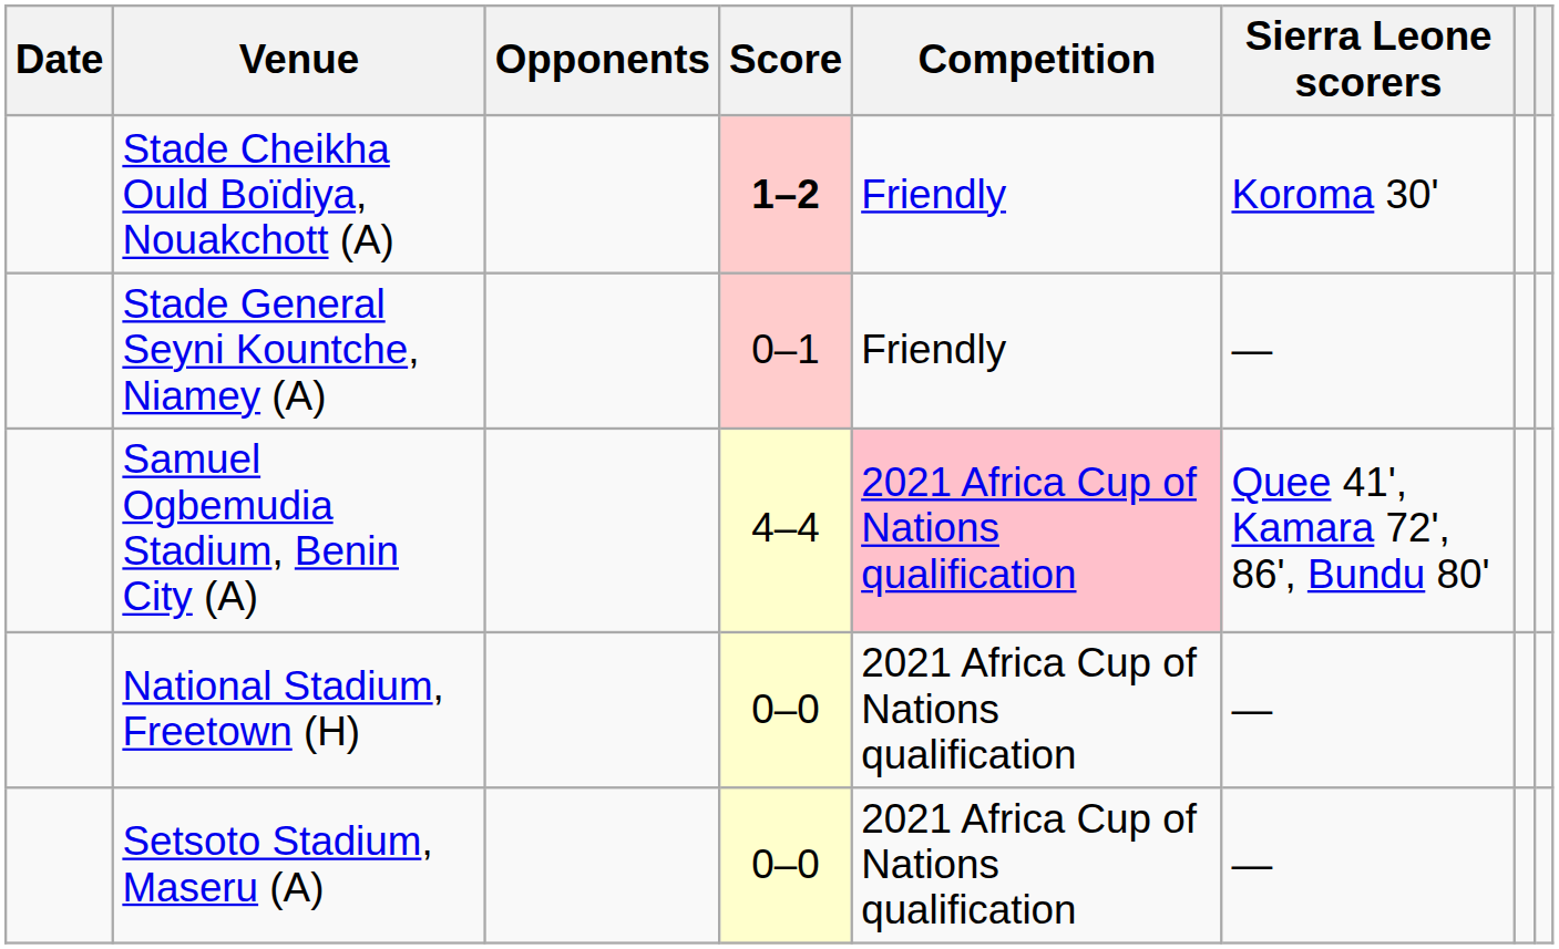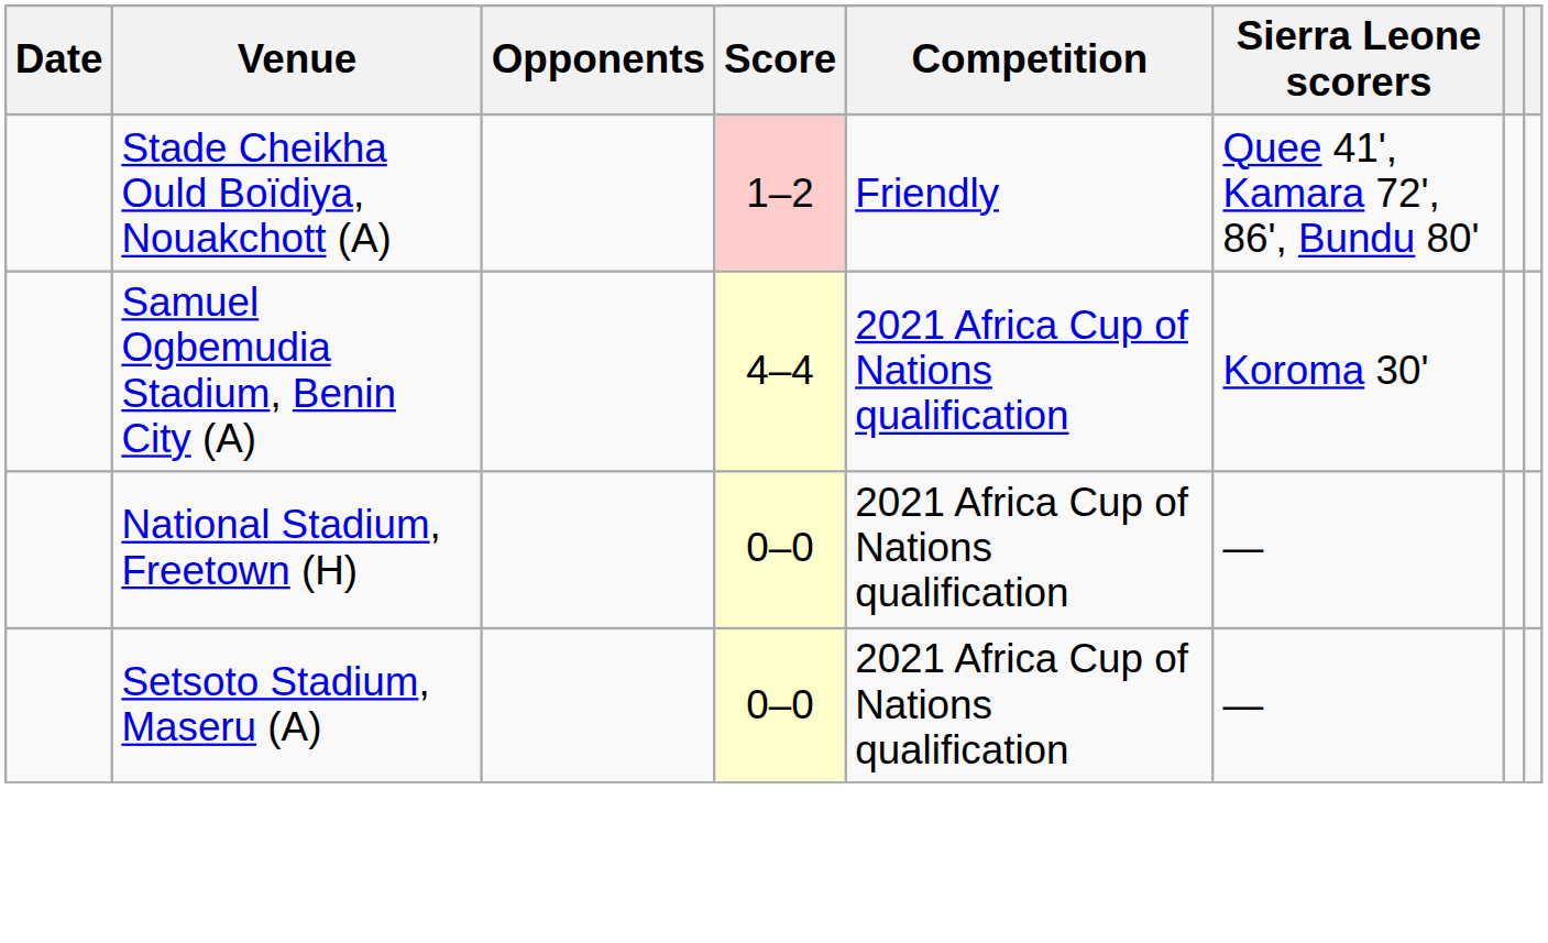Stade Cheikha Ould Boïdiya, Nouakchott (A) | Score: bold -> normal
Stade Cheikha Ould Boïdiya, Nouakchott (A) | Sierra Leone scorers: Koroma 30' -> Quee 41', Kamara 72', 86', Bundu 80'
- row: Stade General Seyni Kountche, Niamey (A) | 0–1 | Friendly | —
Samuel Ogbemudia Stadium, Benin City (A) | Competition: pink background -> no background
Samuel Ogbemudia Stadium, Benin City (A) | Sierra Leone scorers: Quee 41', Kamara 72', 86', Bundu 80' -> Koroma 30'
